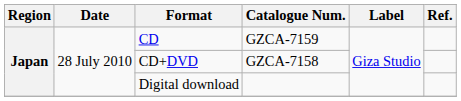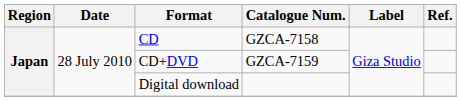CD | Catalogue Num.: GZCA-7159 -> GZCA-7158
CD+DVD | Catalogue Num.: GZCA-7158 -> GZCA-7159
